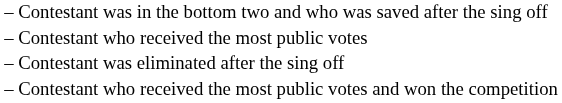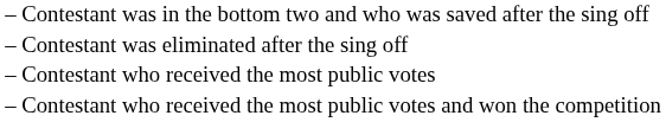rows swapped: Contestant was eliminated after the sing off <-> Contestant who received the most public votes
